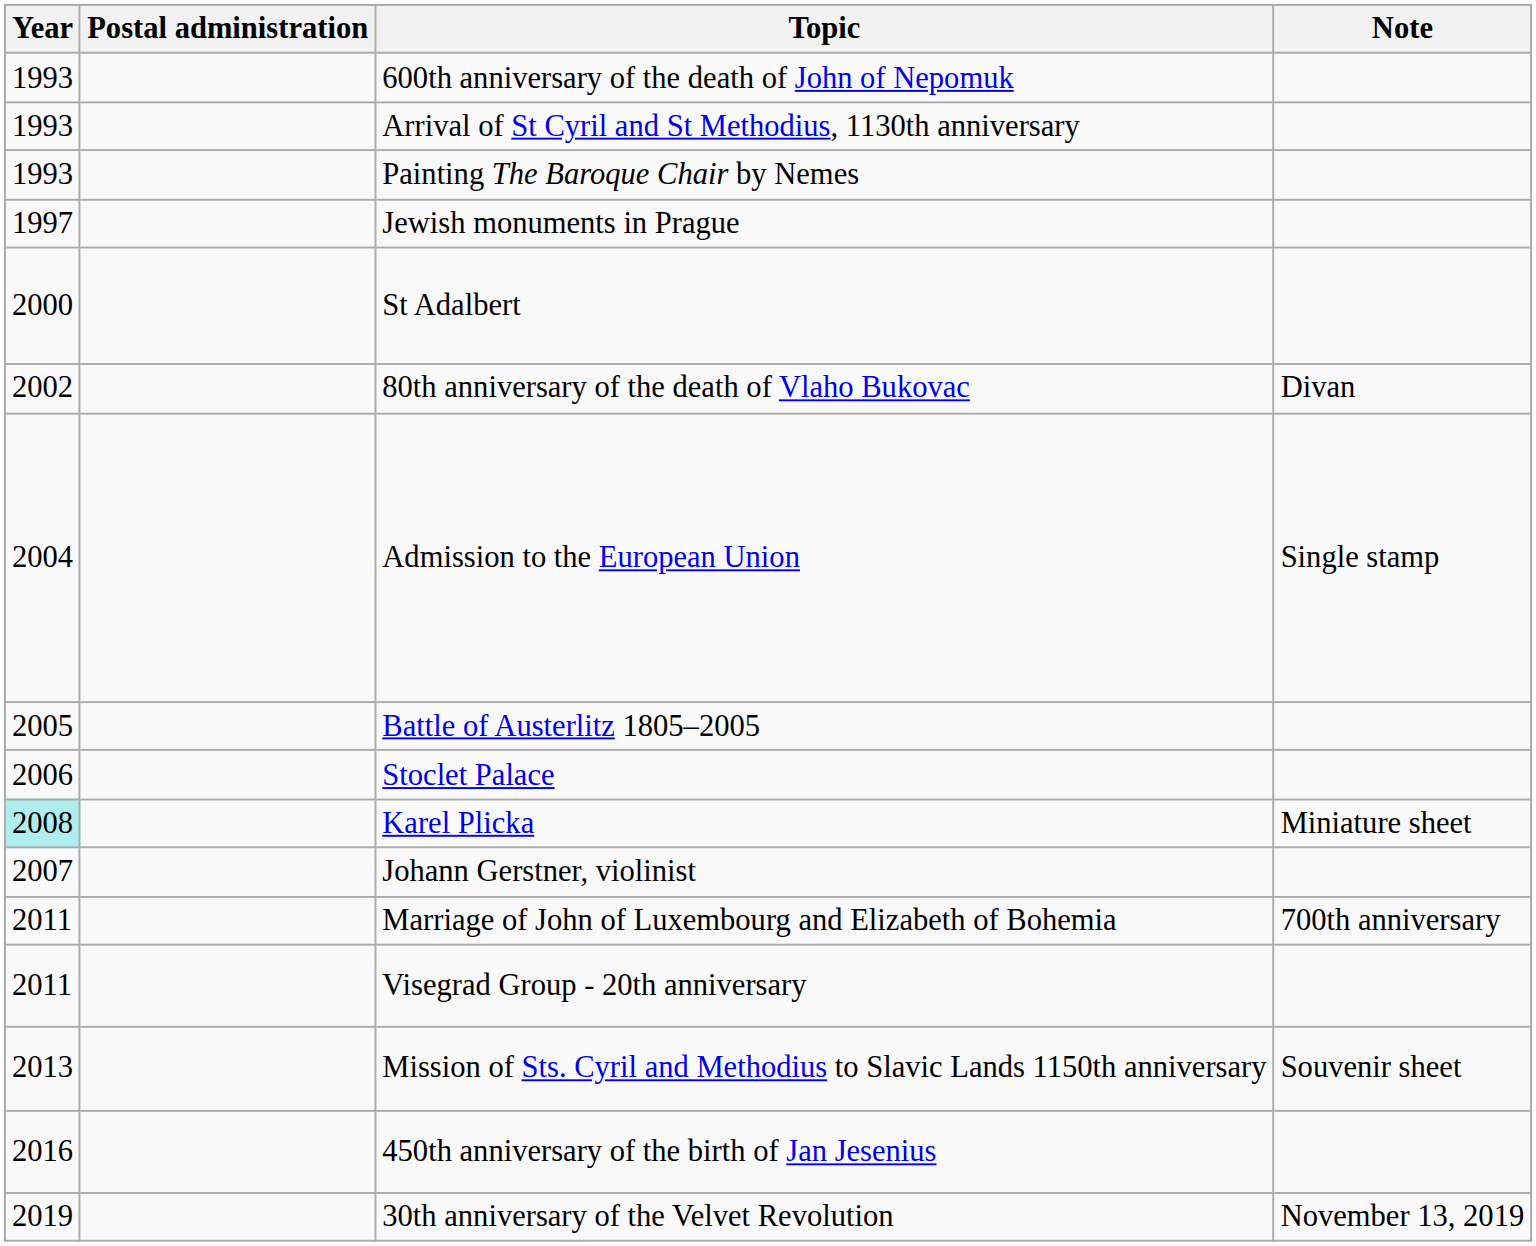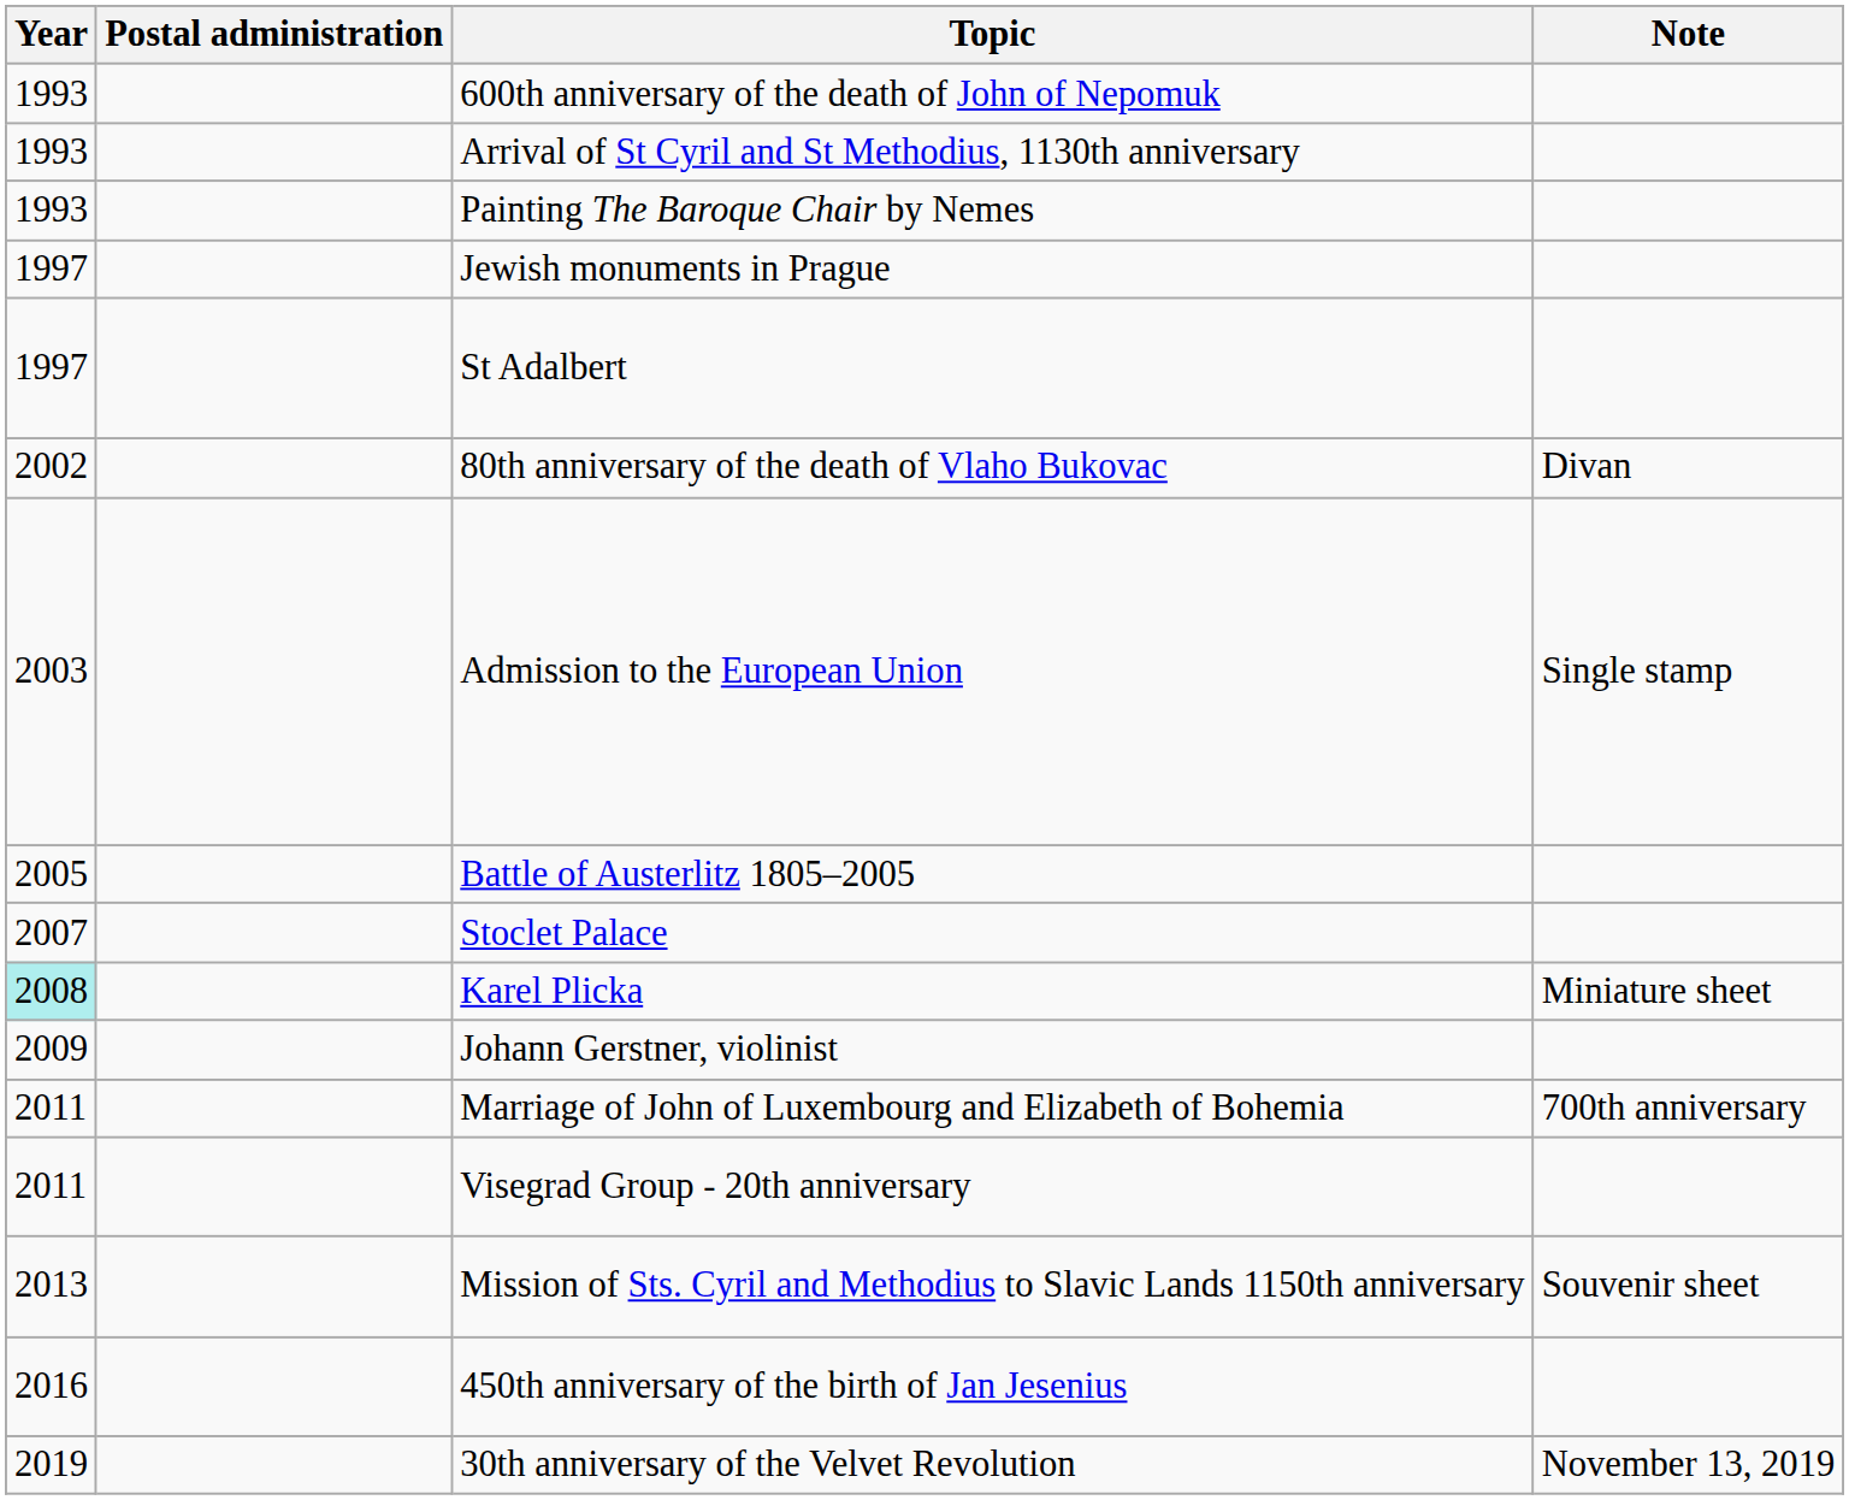St Adalbert | Year: 2000 -> 1997
Admission to the European Union | Year: 2004 -> 2003
Stoclet Palace | Year: 2006 -> 2007
Johann Gerstner, violinist | Year: 2007 -> 2009
